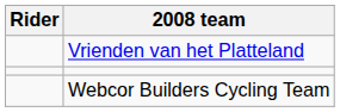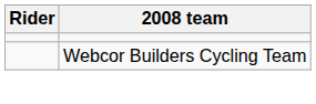- row: Vrienden van het Platteland
